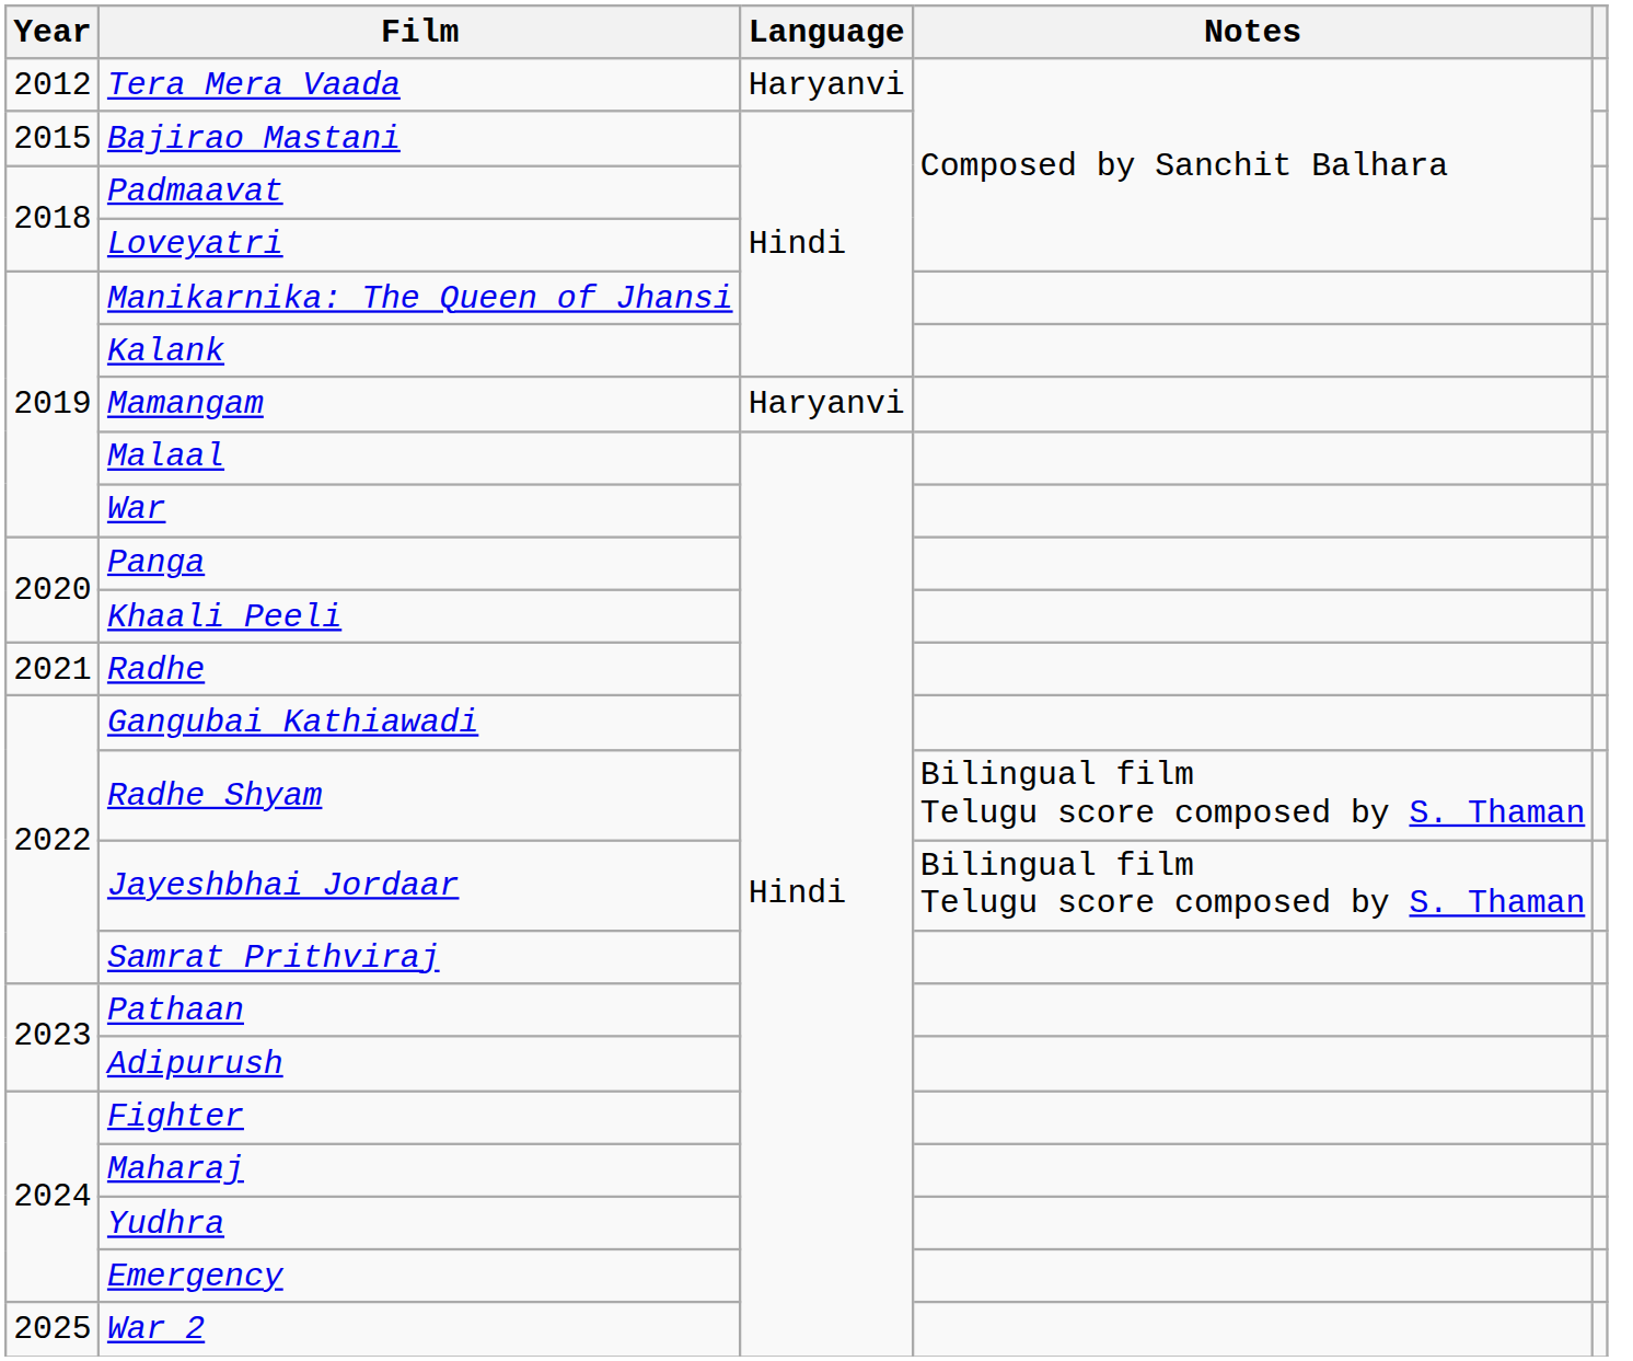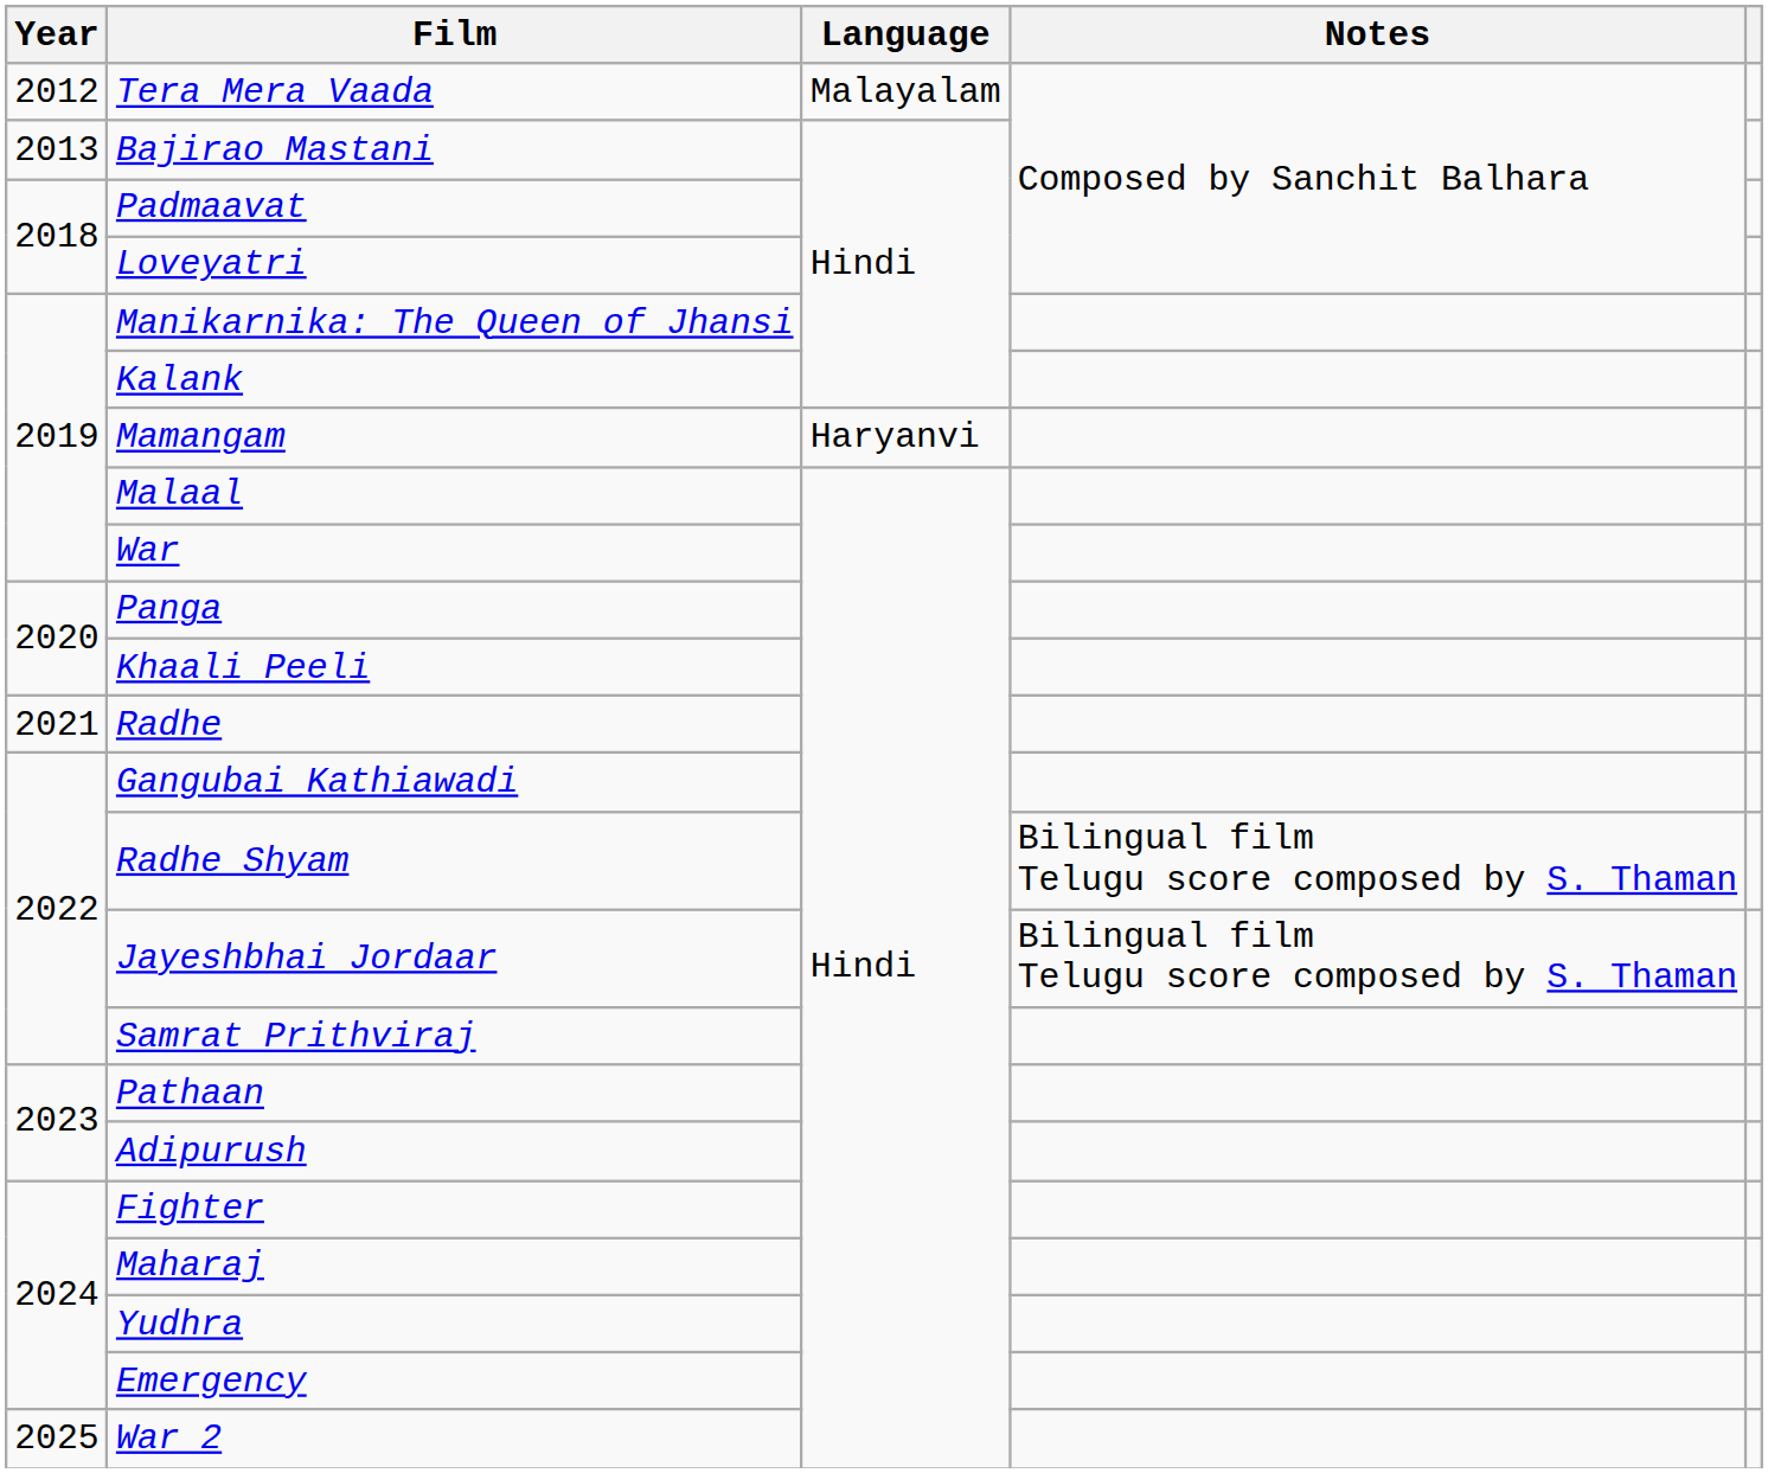Tera Mera Vaada | Language: Haryanvi -> Malayalam
Bajirao Mastani | Year: 2015 -> 2013
